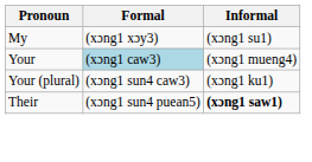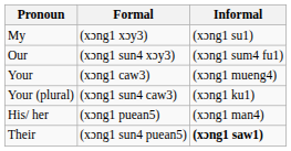+ row: Our | (xɔng1 sun4 xɔy3) | (xɔng1 sum4 fu1)
Your | Formal: lightblue background -> no background
+ row: His/ her | (xɔng1 puean5) | (xɔng1 man4)
